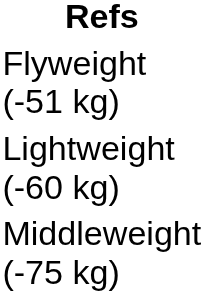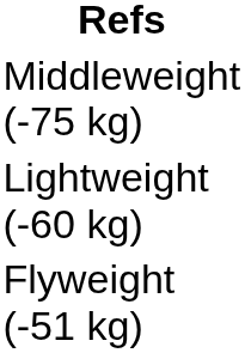rows swapped: Flyweight (-51 kg) <-> Middleweight (-75 kg)
